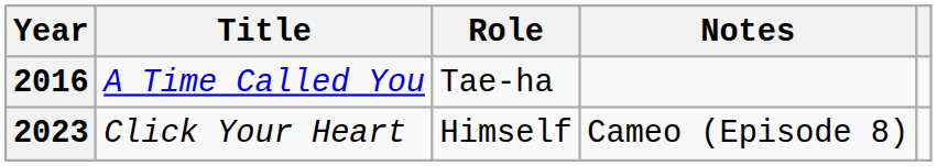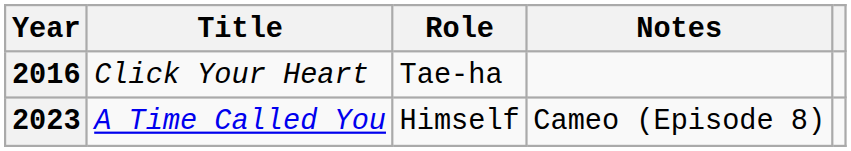2016 | Title: A Time Called You -> Click Your Heart
2023 | Title: Click Your Heart -> A Time Called You
